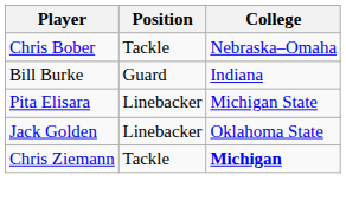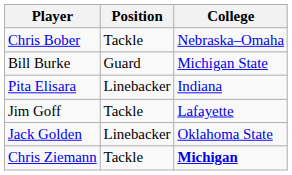Bill Burke | College: Indiana -> Michigan State
Pita Elisara | College: Michigan State -> Indiana
+ row: Jim Goff | Tackle | Lafayette
